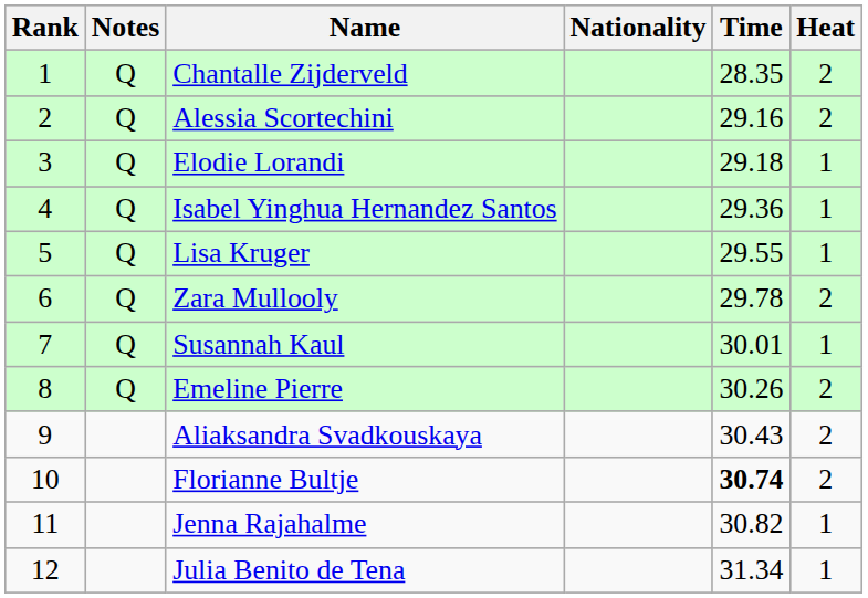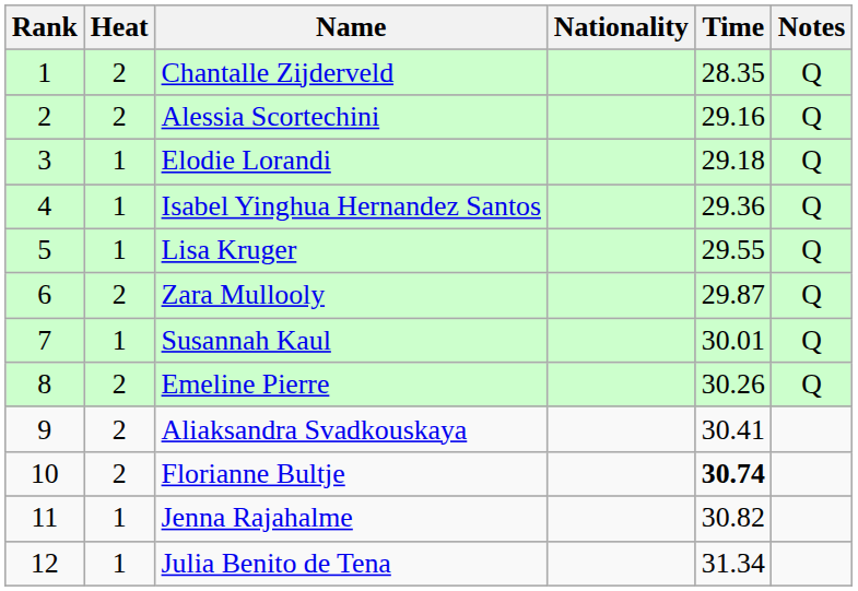columns swapped: Heat <-> Notes
Zara Mullooly | Time: 29.78 -> 29.87
Aliaksandra Svadkouskaya | Time: 30.43 -> 30.41
